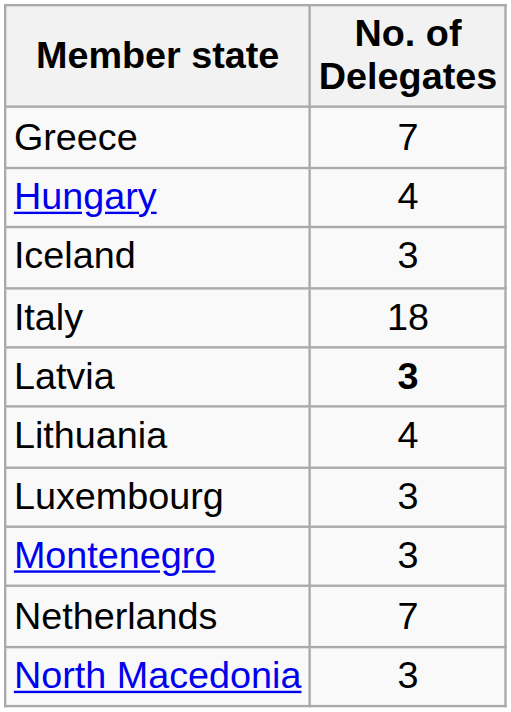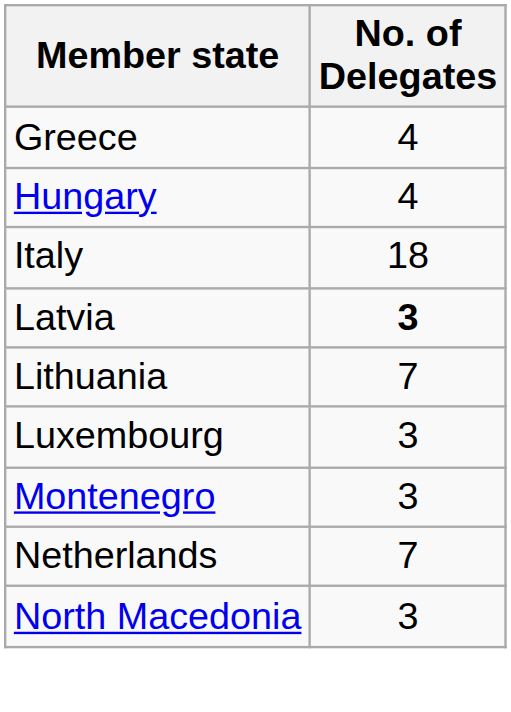Greece | No. of Delegates: 7 -> 4
- row: Iceland | 3
Lithuania | No. of Delegates: 4 -> 7
